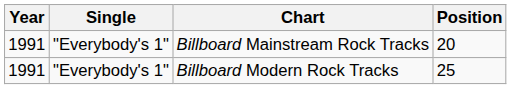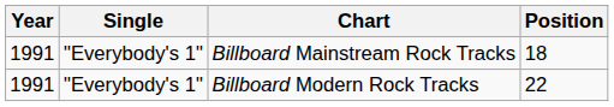Billboard Mainstream Rock Tracks | Position: 20 -> 18
Billboard Modern Rock Tracks | Position: 25 -> 22
